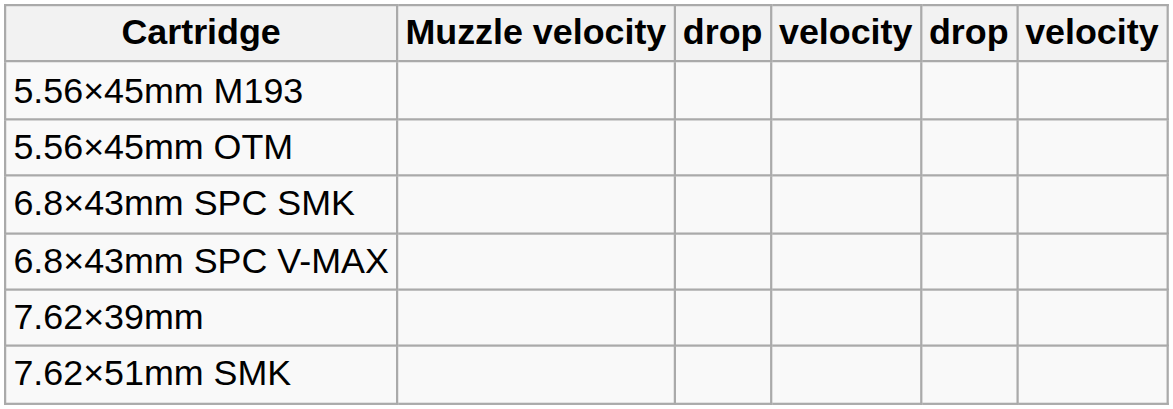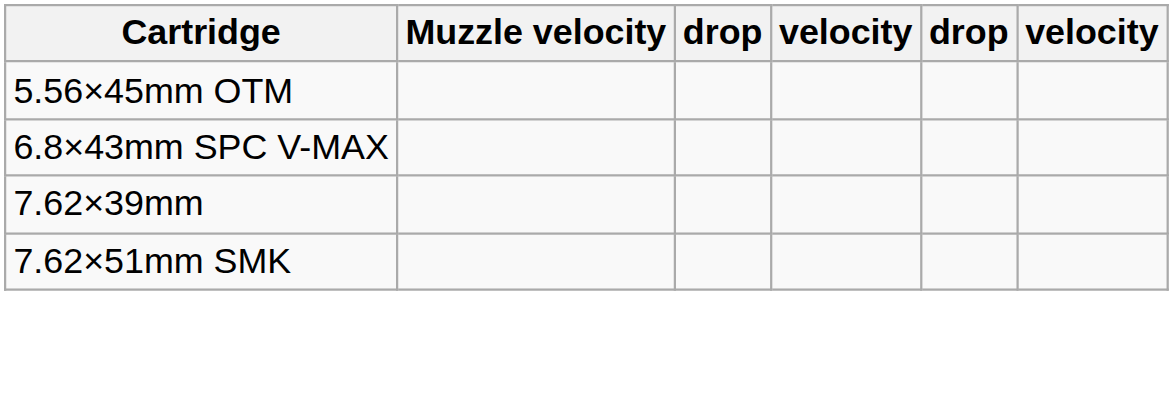- row: 5.56×45mm M193
- row: 6.8×43mm SPC SMK
